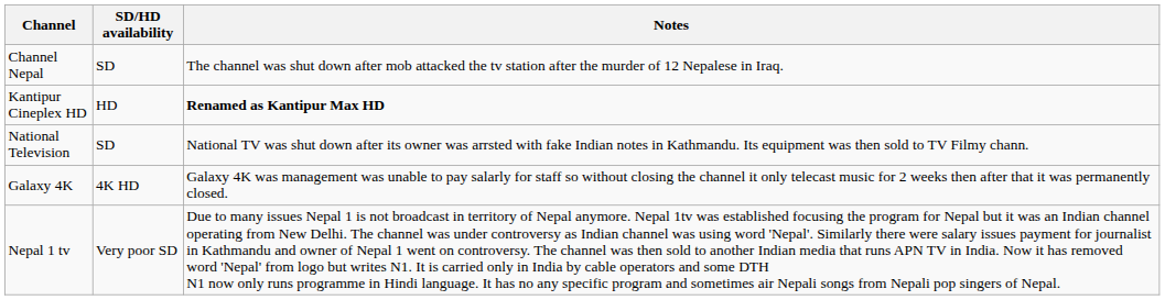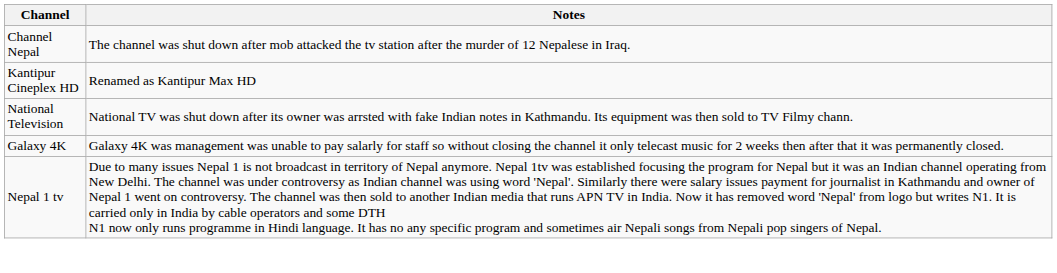- column: SD/HD availability | SD | HD | SD | 4K HD | Very poor SD
Kantipur Cineplex HD | Notes: bold -> normal
